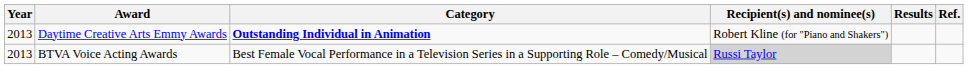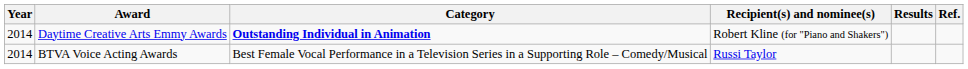Daytime Creative Arts Emmy Awards | Year: 2013 -> 2014
BTVA Voice Acting Awards | Year: 2013 -> 2014
BTVA Voice Acting Awards | Recipient(s) and nominee(s): lightgrey background -> no background
